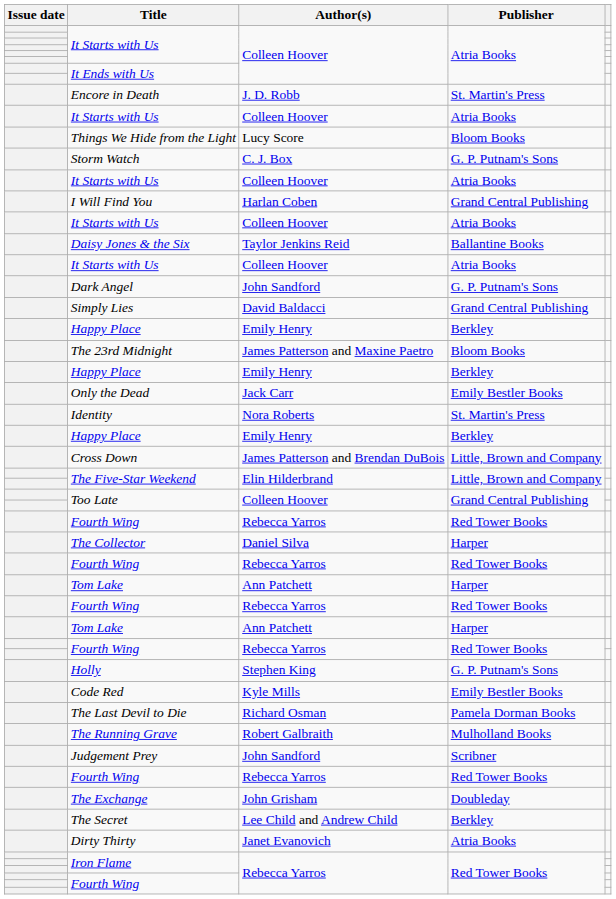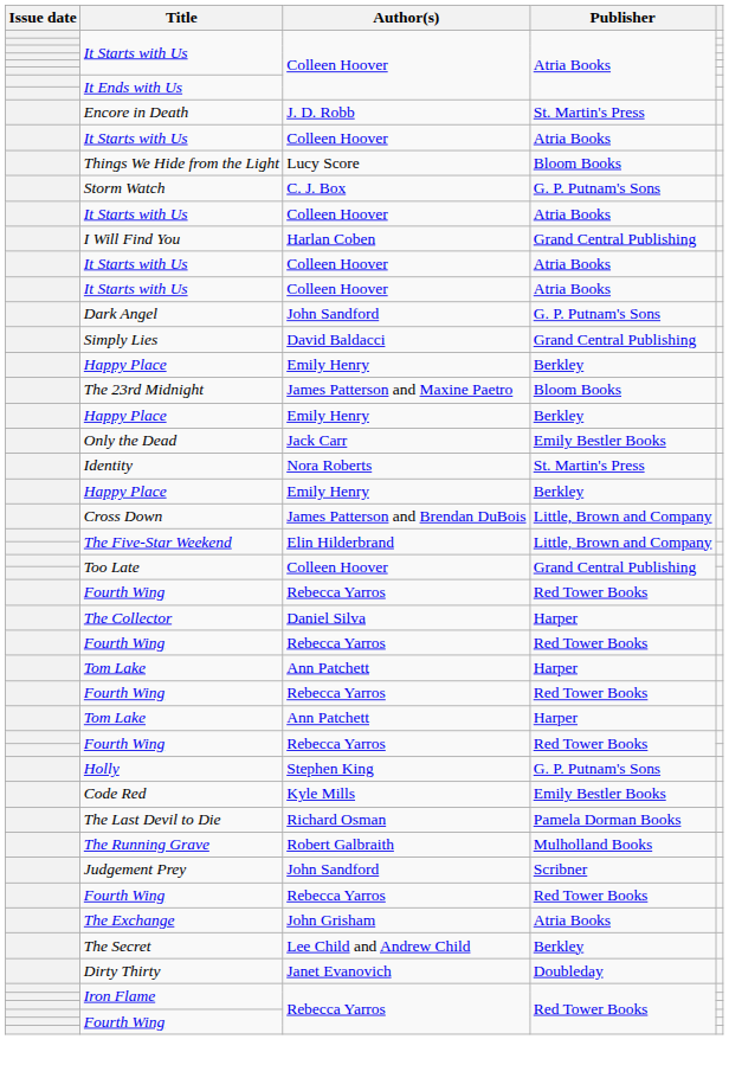- row: Daisy Jones & the Six | Taylor Jenkins Reid | Ballantine Books
The Exchange | Publisher: Doubleday -> Atria Books
Dirty Thirty | Publisher: Atria Books -> Doubleday
